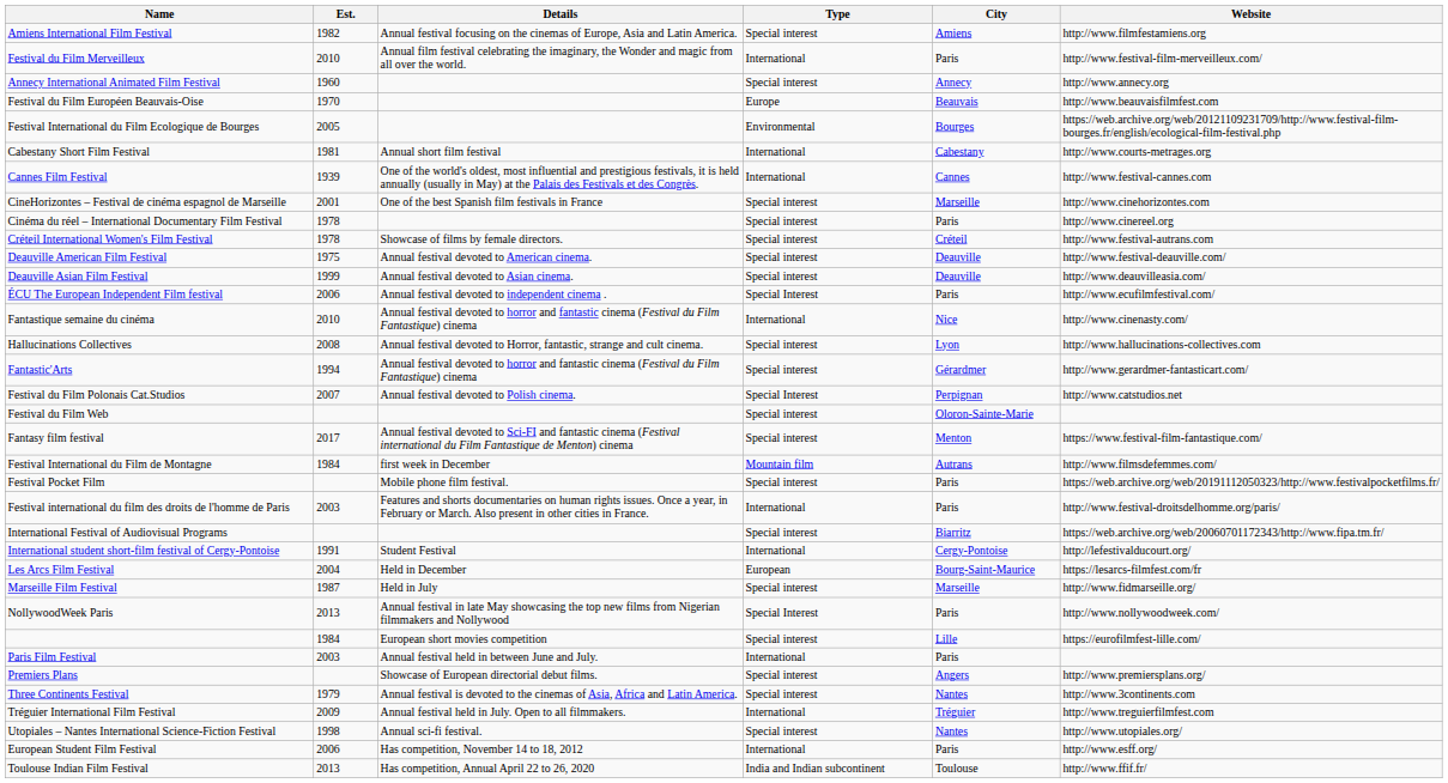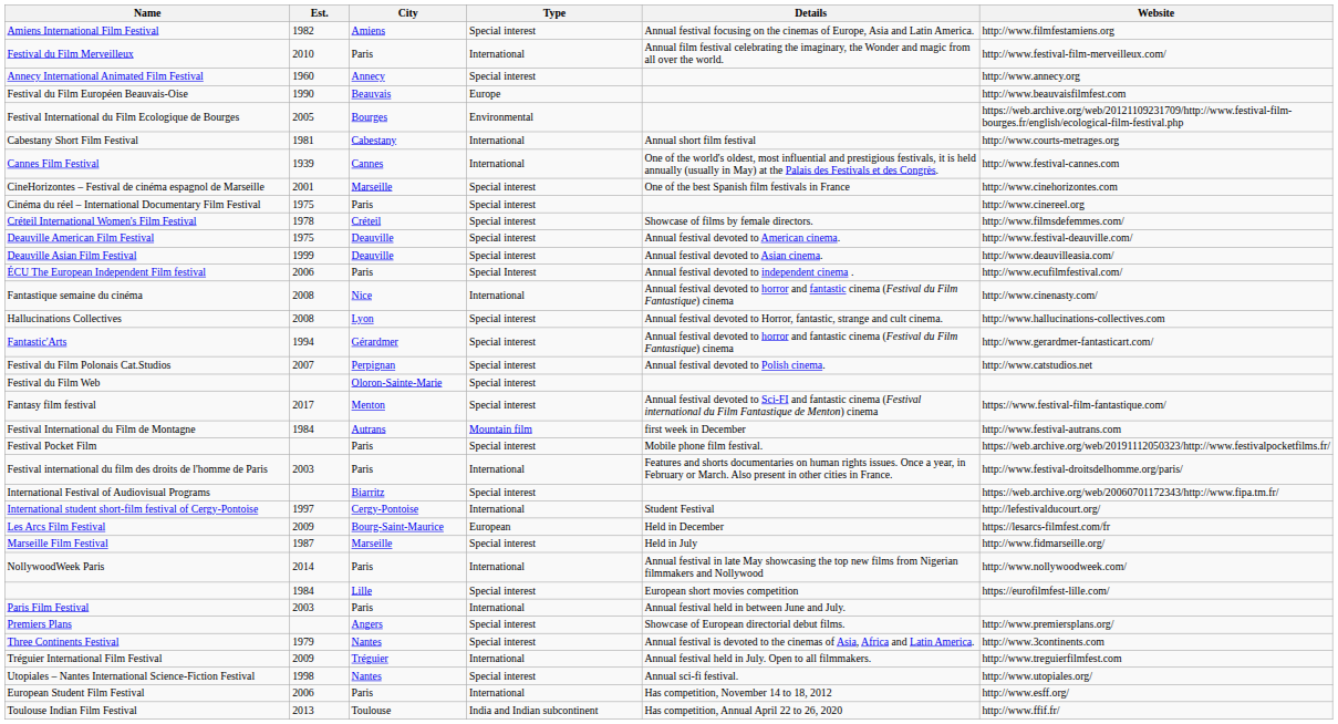columns swapped: City <-> Details
Festival du Film Européen Beauvais-Oise | Est.: 1970 -> 1990
Cinéma du réel – International Documentary Film Festival | Est.: 1978 -> 1975
Créteil International Women's Film Festival | Website: http://www.festival-autrans.com -> http://www.filmsdefemmes.com/
Fantastique semaine du cinéma | Est.: 2010 -> 2008
Festival du Film Polonais Cat.Studios | Type: Special Interest -> Special interest
Festival International du Film de Montagne | Website: http://www.filmsdefemmes.com/ -> http://www.festival-autrans.com
International student short-film festival of Cergy-Pontoise | Est.: 1991 -> 1997
Les Arcs Film Festival | Est.: 2004 -> 2009
NollywoodWeek Paris | Est.: 2013 -> 2014
NollywoodWeek Paris | Type: Special Interest -> International
